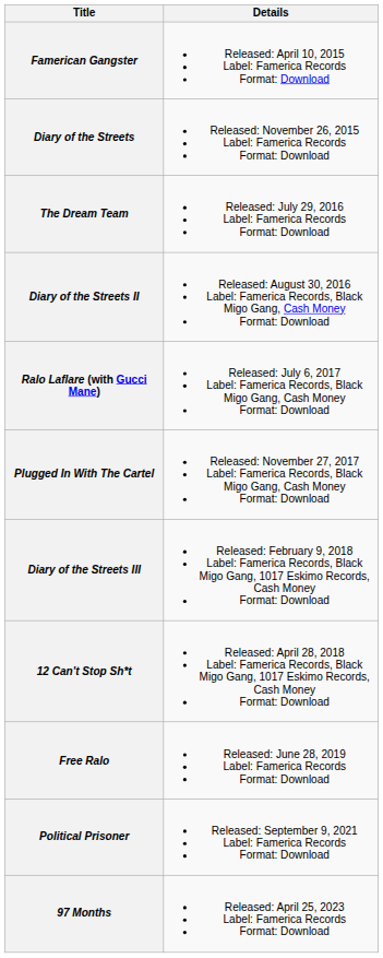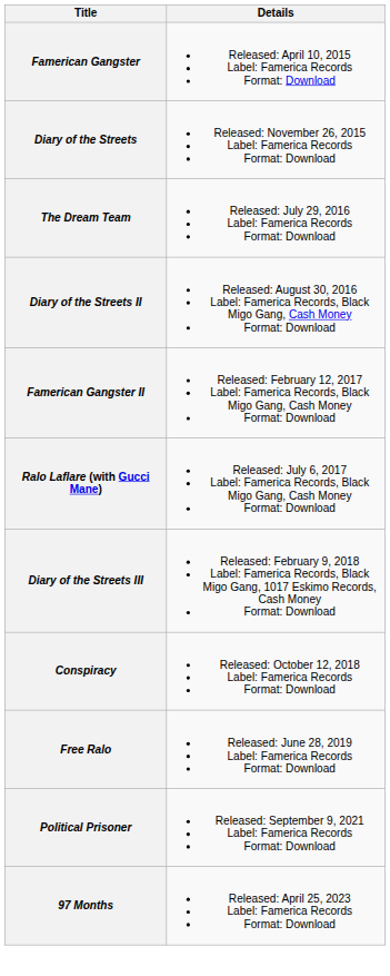+ row: Famerican Gangster II | Released: February 12, 2017 Label: Famerica Records, Black Migo Gang, Cash Money Format: Download
- row: Plugged In With The Cartel | Released: November 27, 2017 Label: Famerica Records, Black Migo Gang, Cash Money Format: Download
- row: 12 Can't Stop Sh*t | Released: April 28, 2018 Label: Famerica Records, Black Migo Gang, 1017 Eskimo Records, Cash Money Format: Download
+ row: Conspiracy | Released: October 12, 2018 Label: Famerica Records Format: Download
